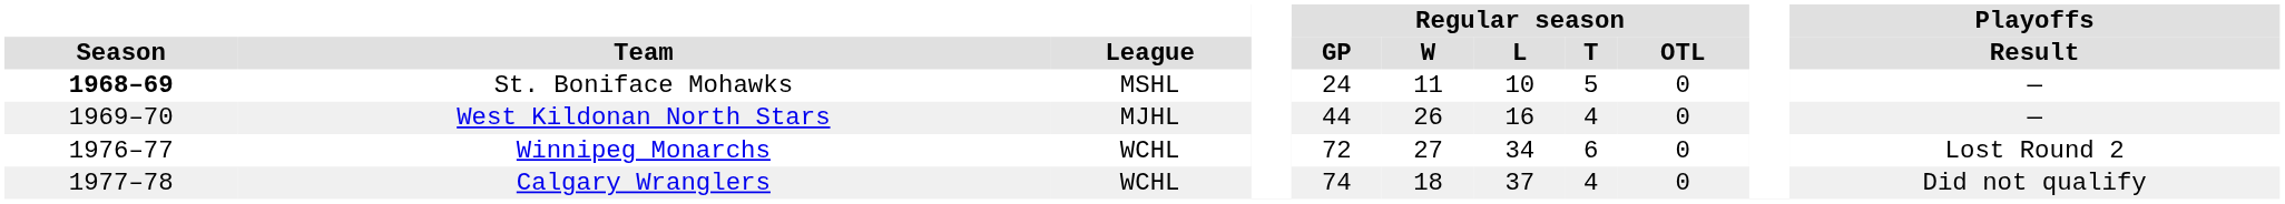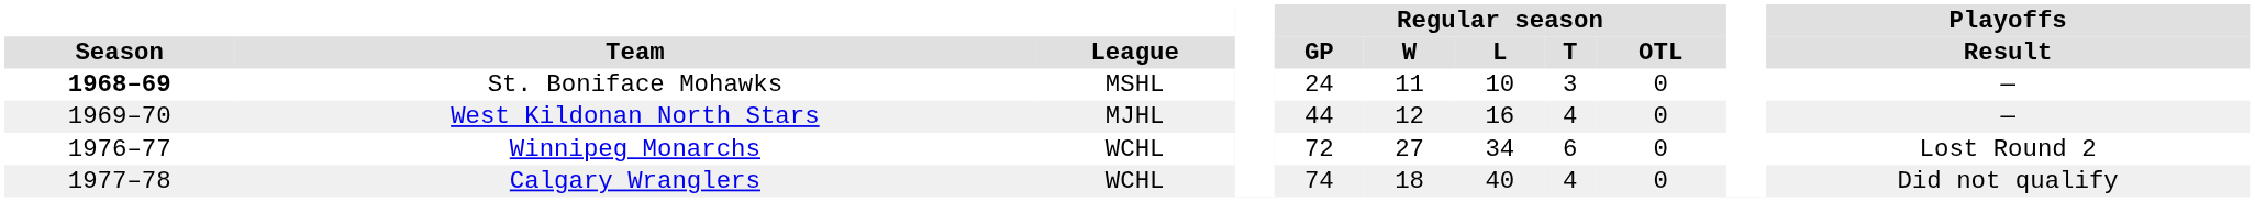St. Boniface Mohawks | Regular season / T: 5 -> 3
West Kildonan North Stars | Regular season / W: 26 -> 12
Calgary Wranglers | Regular season / L: 37 -> 40
